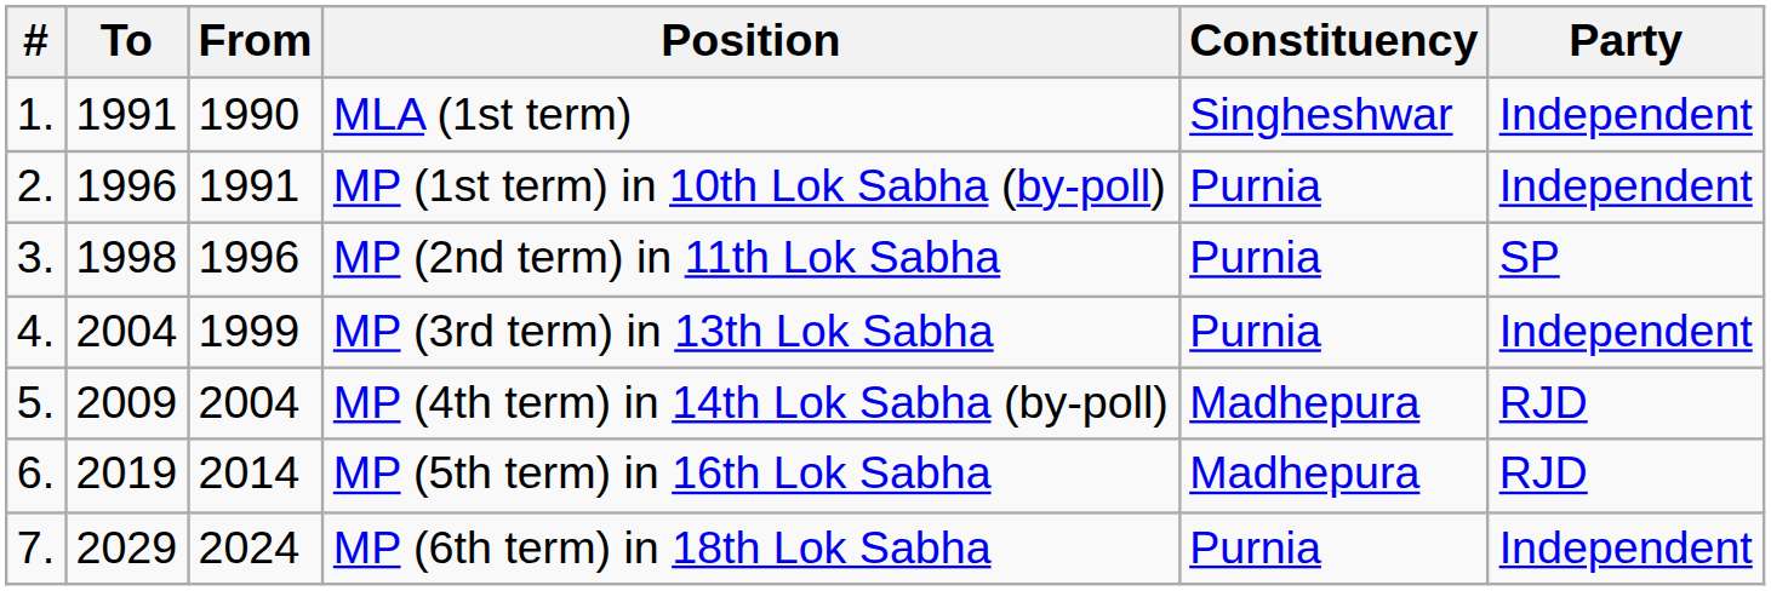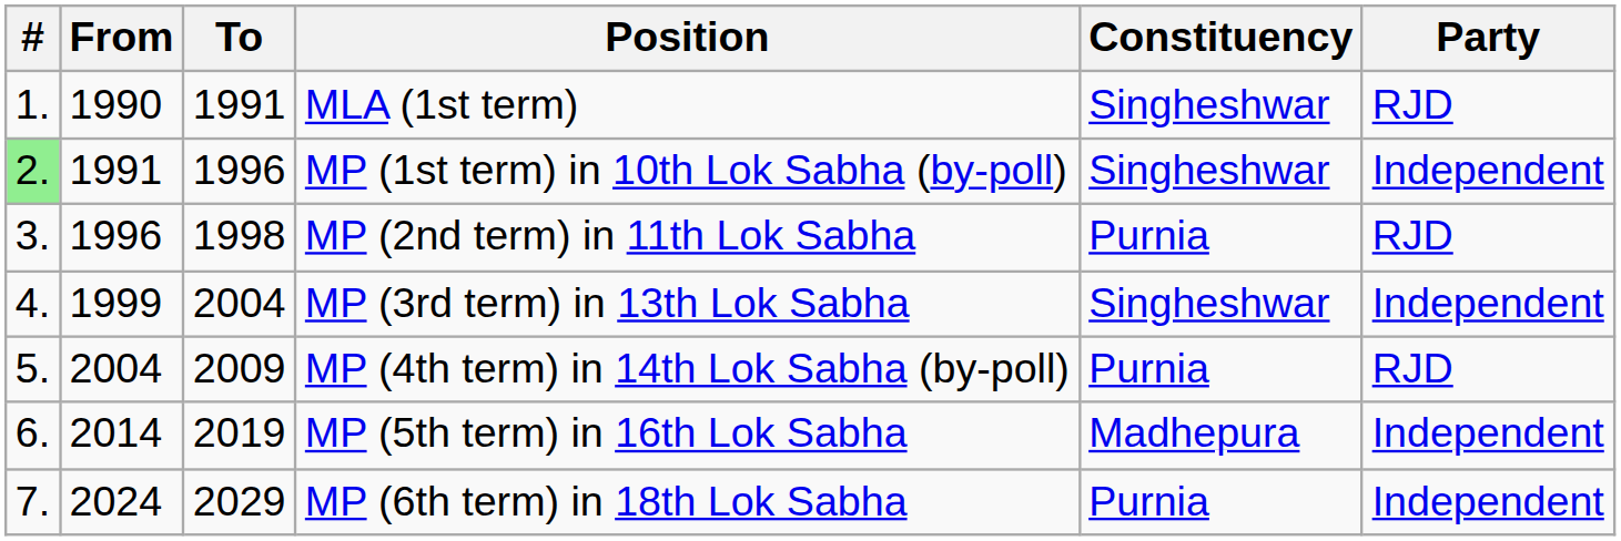columns swapped: From <-> To
MLA (1st term) | Party: Independent -> RJD
MP (1st term) in 10th Lok Sabha (by-poll) | #: no background -> lightgreen background
MP (1st term) in 10th Lok Sabha (by-poll) | Constituency: Purnia -> Singheshwar
MP (2nd term) in 11th Lok Sabha | Party: SP -> RJD
MP (3rd term) in 13th Lok Sabha | Constituency: Purnia -> Singheshwar
MP (4th term) in 14th Lok Sabha (by-poll) | Constituency: Madhepura -> Purnia
MP (5th term) in 16th Lok Sabha | Party: RJD -> Independent
